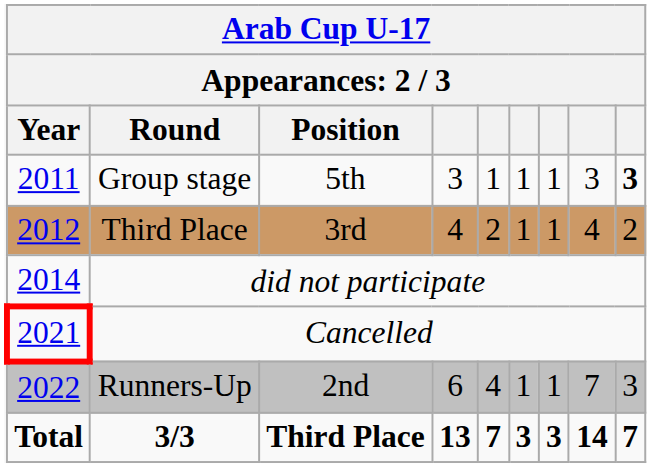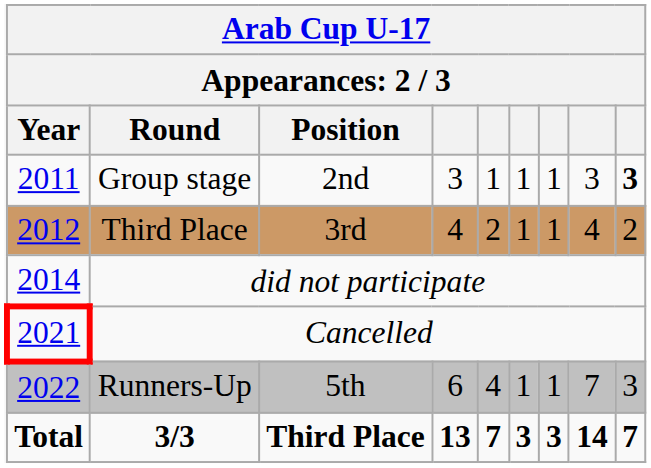Group stage | Position: 5th -> 2nd
Runners-Up | Position: 2nd -> 5th
